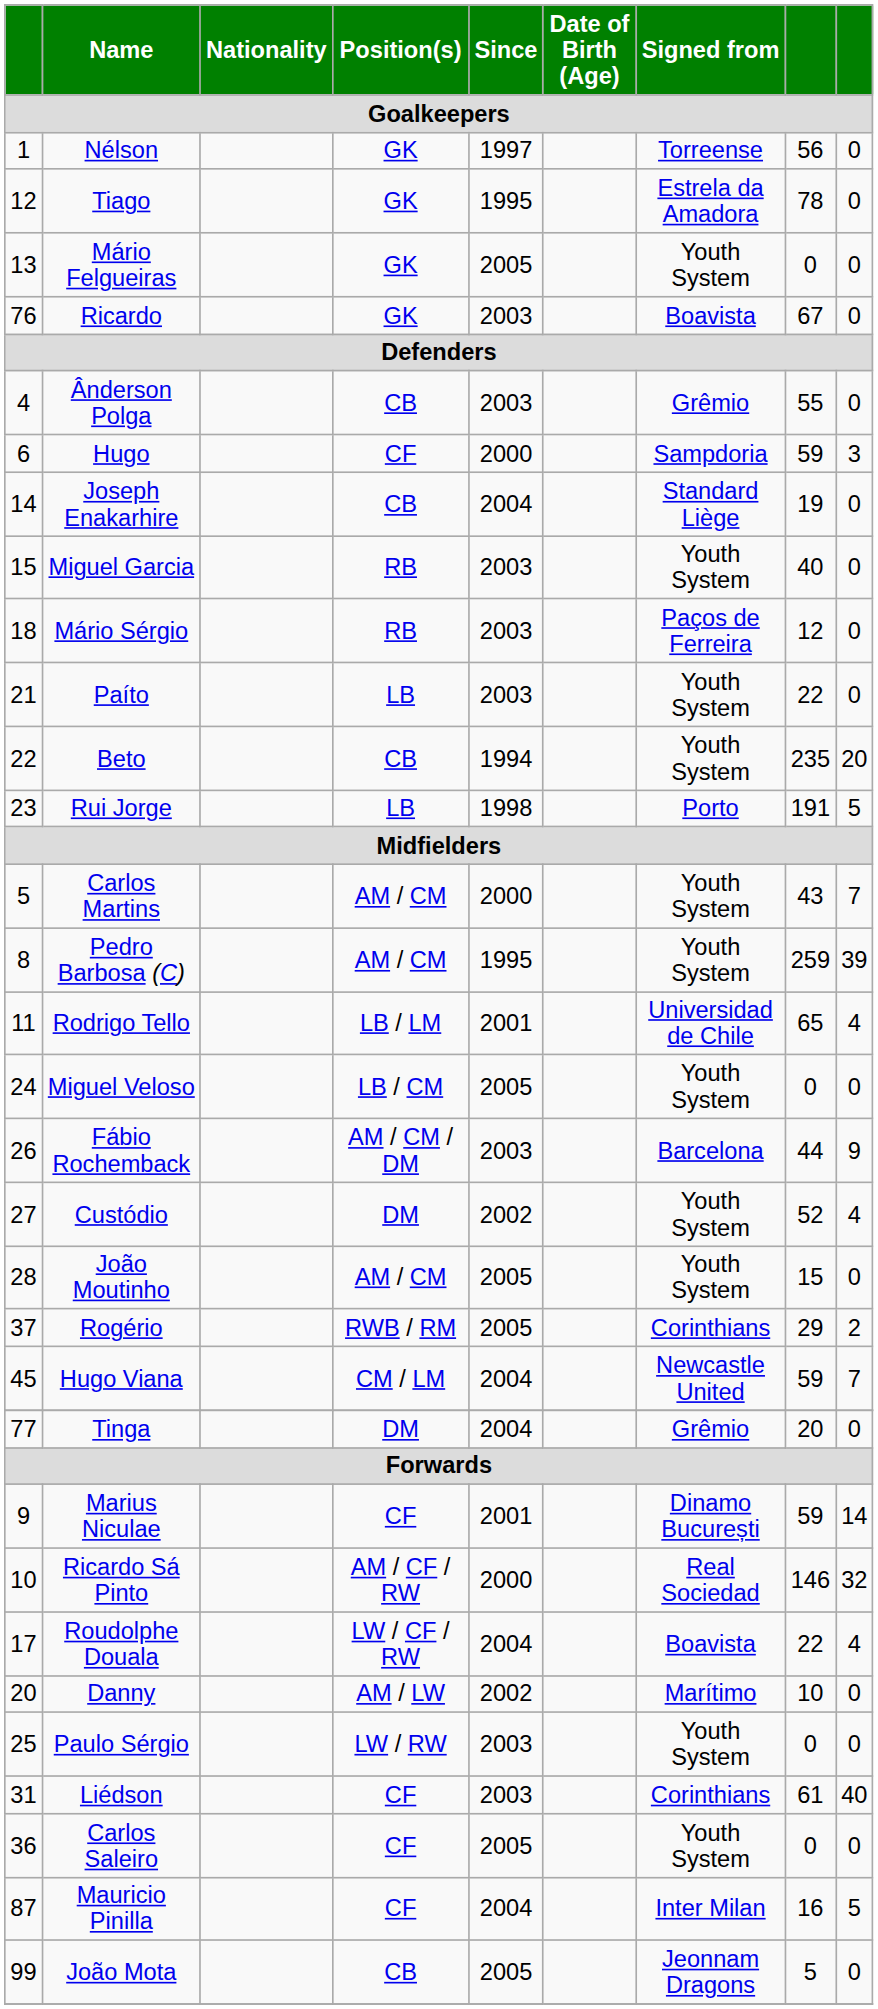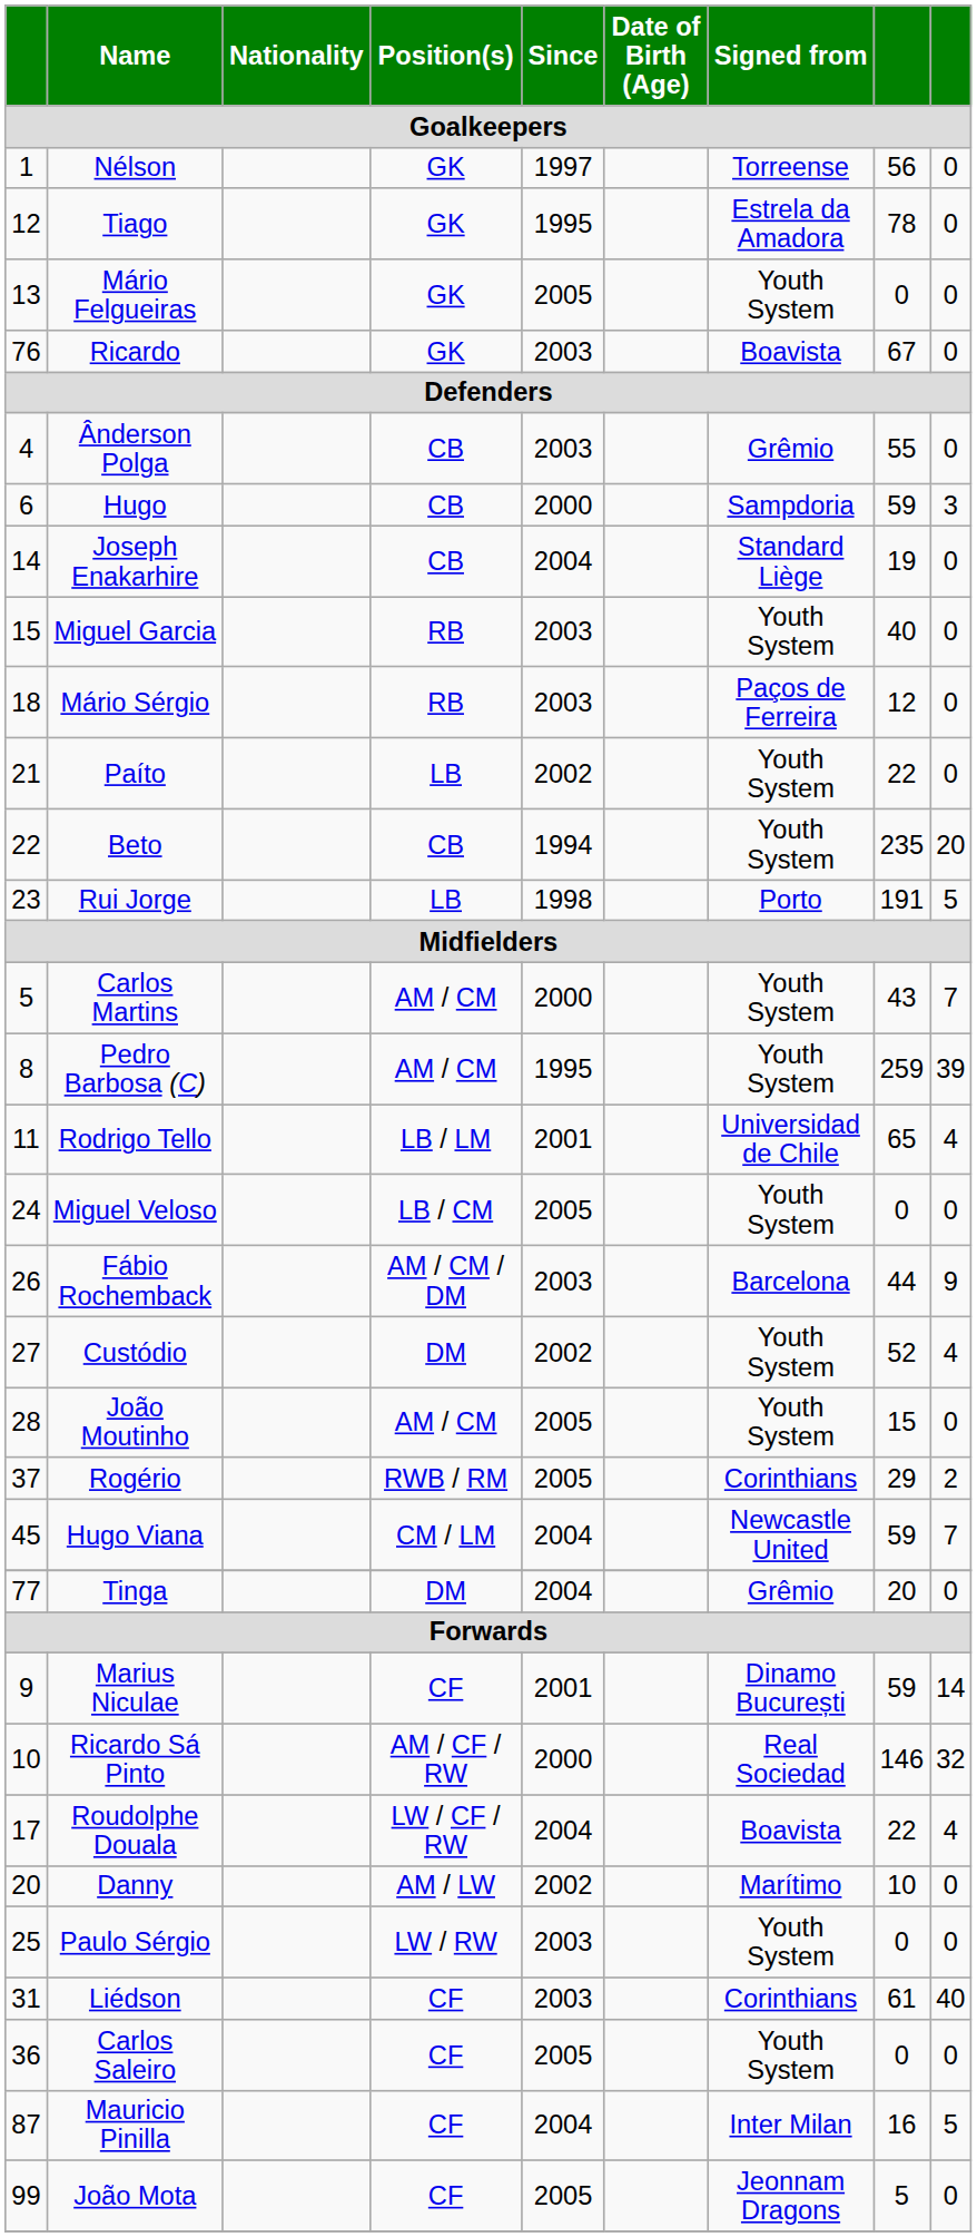Hugo | Position(s): CF -> CB
Paíto | Since: 2003 -> 2002
João Mota | Position(s): CB -> CF
